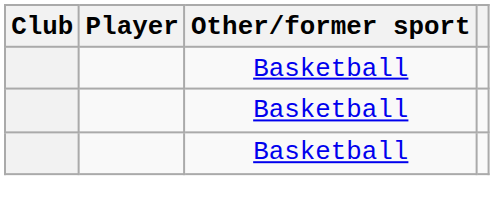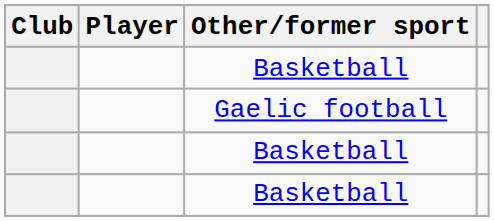+ row: Gaelic football
